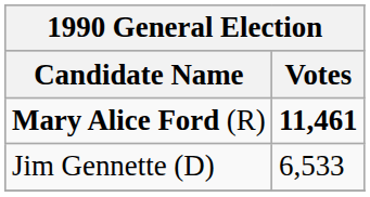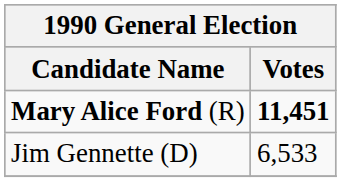Mary Alice Ford (R) | column 2: 11,461 -> 11,451
